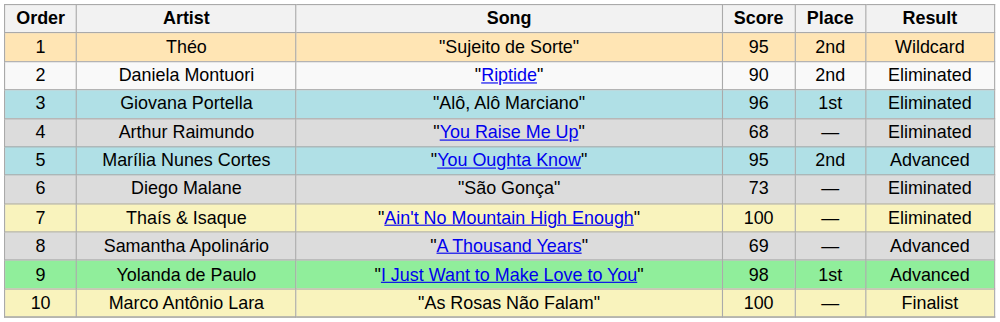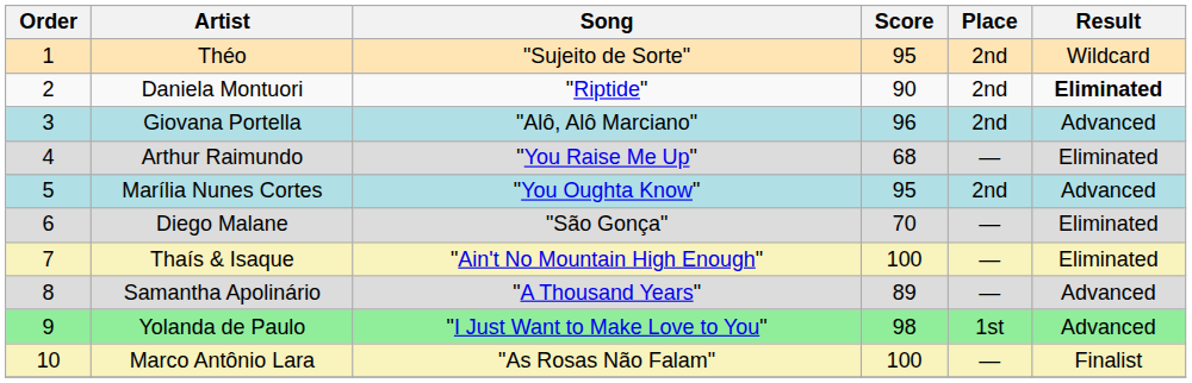Daniela Montuori | Result: normal -> bold
Giovana Portella | Place: 1st -> 2nd
Giovana Portella | Result: Eliminated -> Advanced
Diego Malane | Score: 73 -> 70
Samantha Apolinário | Score: 69 -> 89
